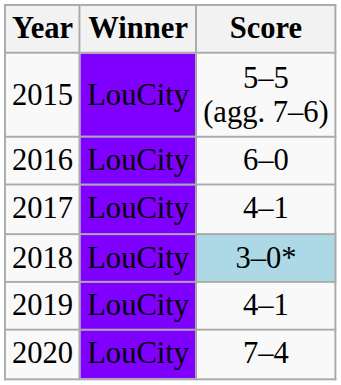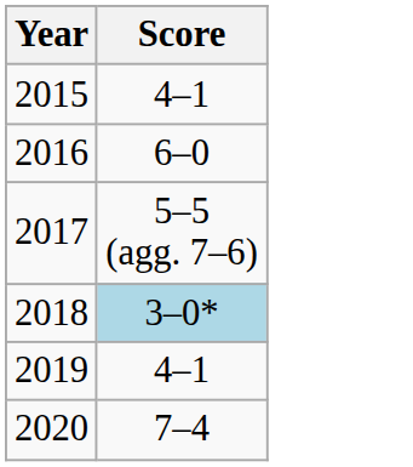- column: Winner | LouCity | LouCity | LouCity | LouCity | LouCity | LouCity
2015 | Score: 5–5 (agg. 7–6) -> 4–1
2017 | Score: 4–1 -> 5–5 (agg. 7–6)
